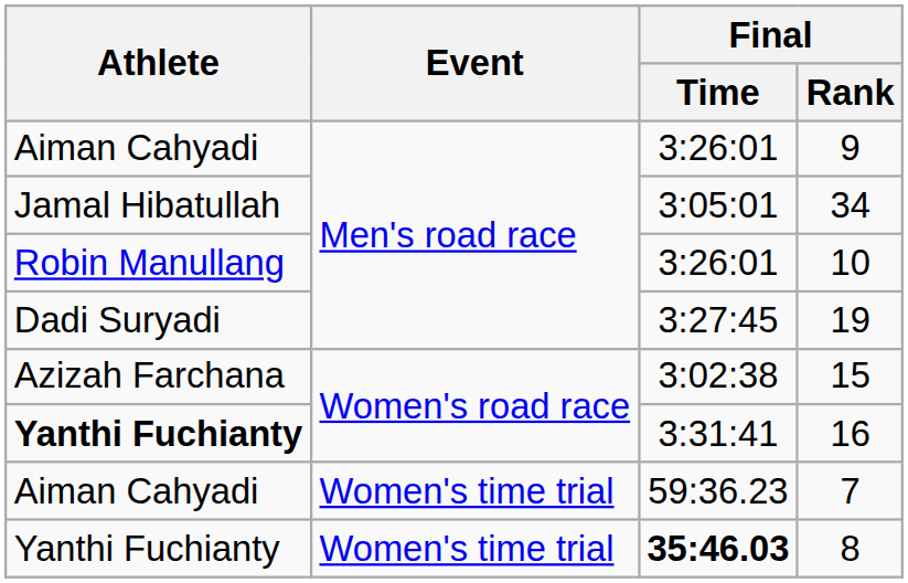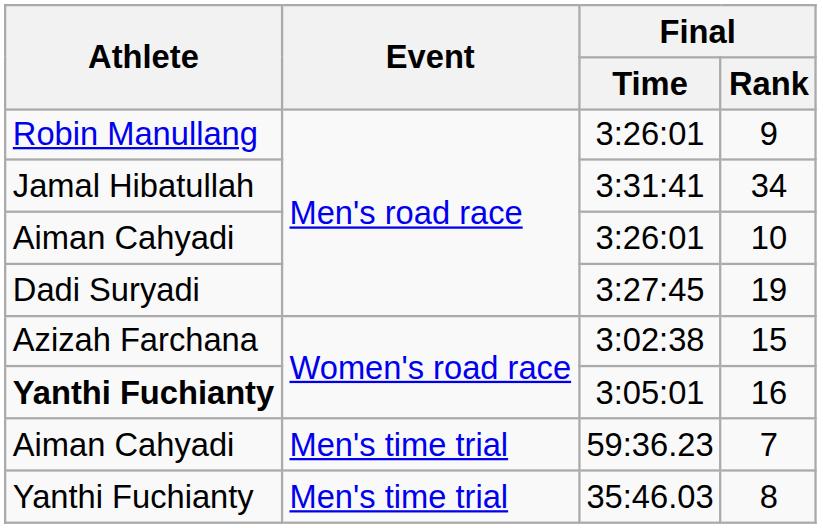9 | Athlete: Aiman Cahyadi -> Robin Manullang
34 | Final / Time: 3:05:01 -> 3:31:41
10 | Athlete: Robin Manullang -> Aiman Cahyadi
16 | Final / Time: 3:31:41 -> 3:05:01
7 | Event: Women's time trial -> Men's time trial
8 | Event: Women's time trial -> Men's time trial
8 | Final / Time: bold -> normal
